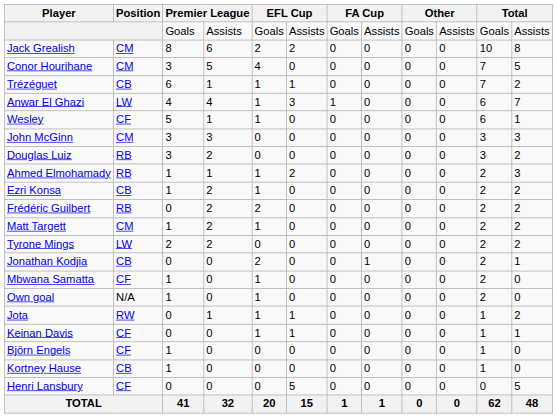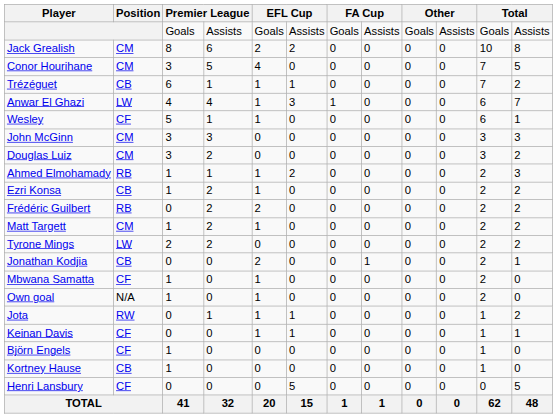Douglas Luiz | Position: RB -> CM
